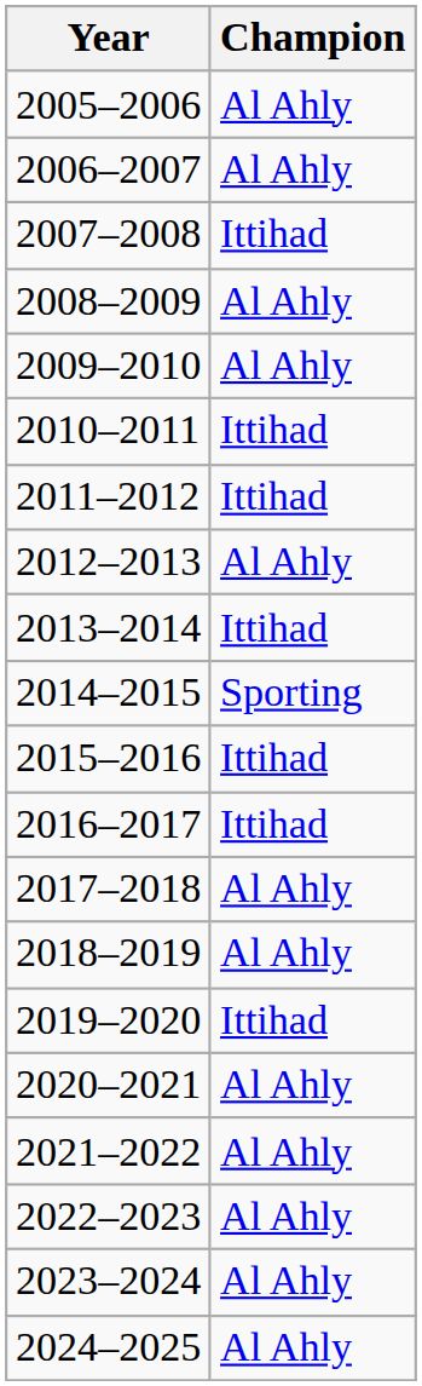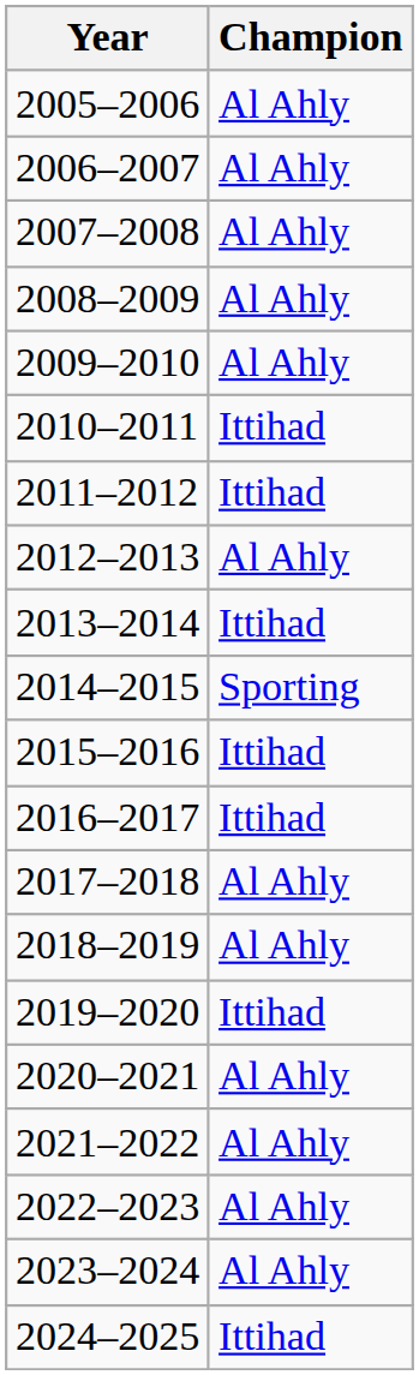2007–2008 | Champion: Ittihad -> Al Ahly
2024–2025 | Champion: Al Ahly -> Ittihad
